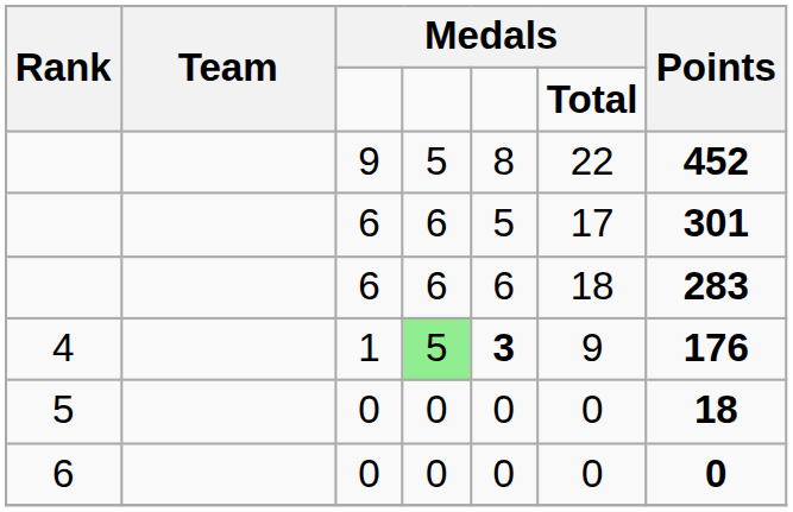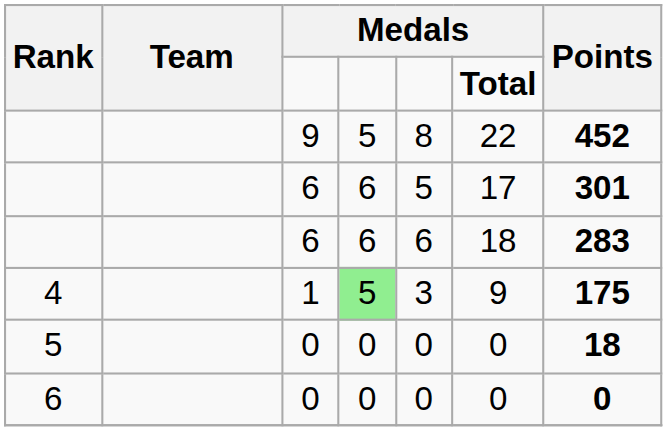4 | column 5: bold -> normal
4 | Points: 176 -> 175
